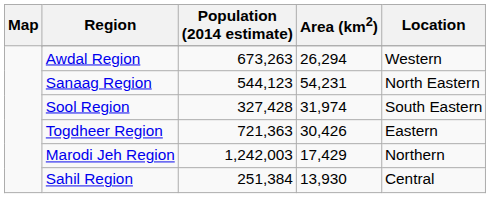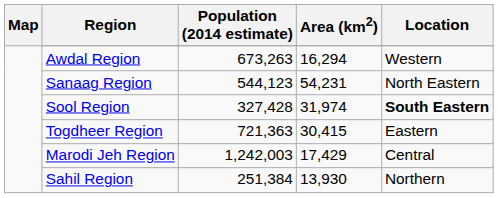Awdal Region | Area (km2): 26,294 -> 16,294
Sool Region | Location: normal -> bold
Togdheer Region | Area (km2): 30,426 -> 30,415
Marodi Jeh Region | Location: Northern -> Central
Sahil Region | Location: Central -> Northern
